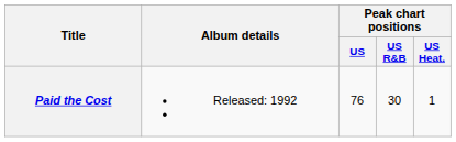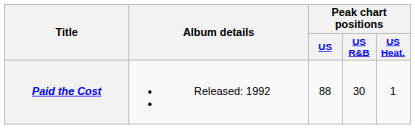Paid the Cost | Peak chart positions / US: 76 -> 88
